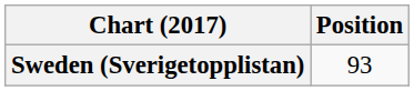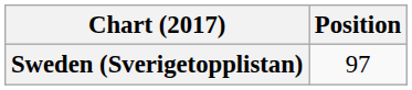Sweden (Sverigetopplistan) | Position: 93 -> 97
